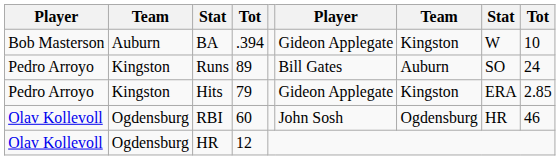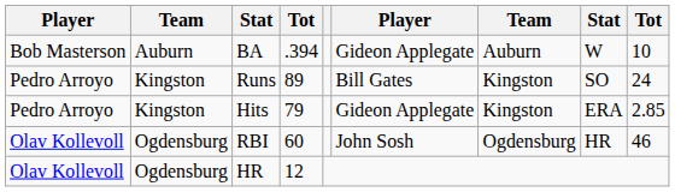BA | column 7: Kingston -> Auburn
Runs | column 7: Auburn -> Kingston
